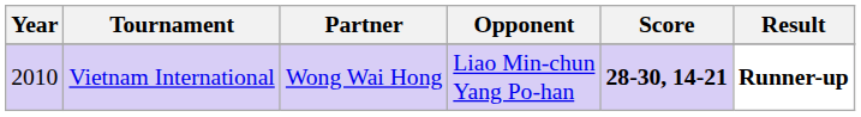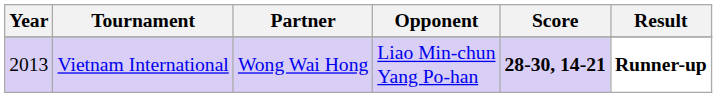Vietnam International | Year: 2010 -> 2013
